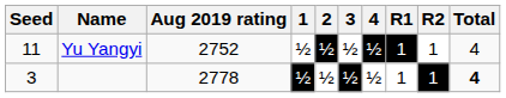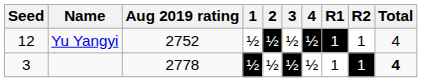Yu Yangyi | Seed: 11 -> 12
